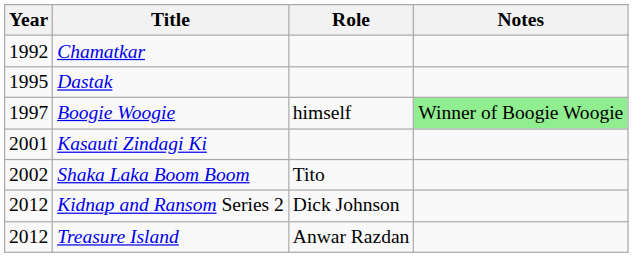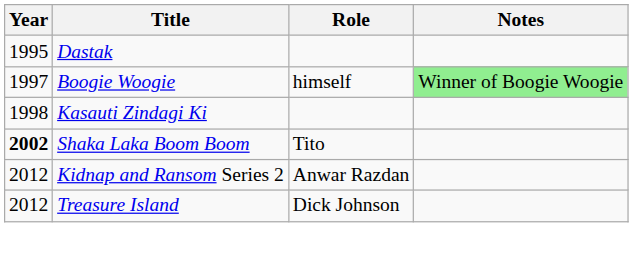- row: 1992 | Chamatkar
Kasauti Zindagi Ki | Year: 2001 -> 1998
Shaka Laka Boom Boom | Year: normal -> bold
Kidnap and Ransom Series 2 | Role: Dick Johnson -> Anwar Razdan
Treasure Island | Role: Anwar Razdan -> Dick Johnson
